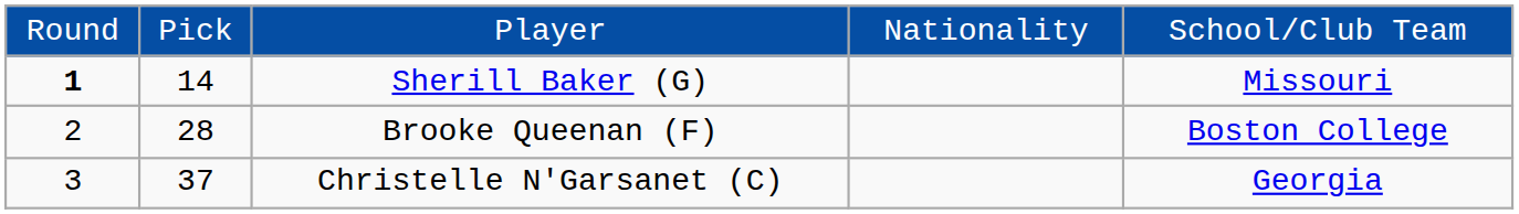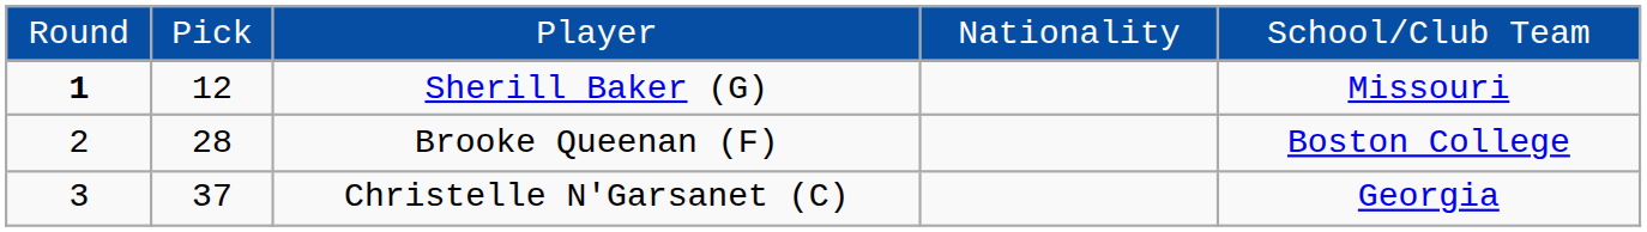Sherill Baker (G) | column 2: 14 -> 12
